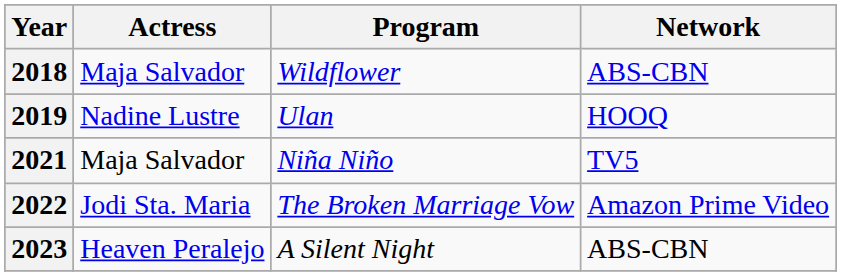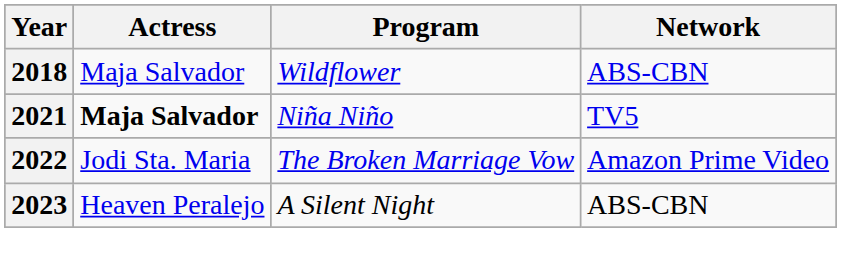- row: 2019 | Nadine Lustre | Ulan | HOOQ
2021 | Actress: normal -> bold
